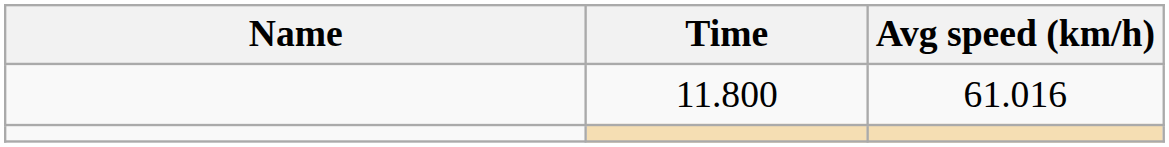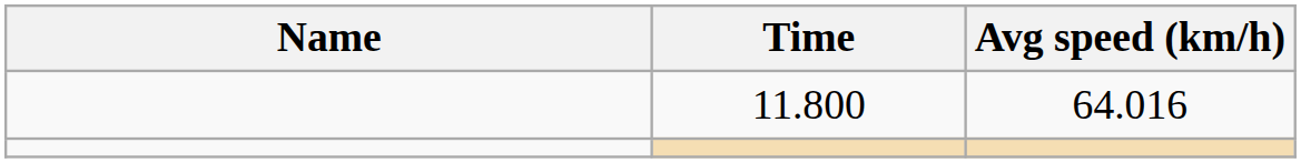11.800 | Avg speed (km/h): 61.016 -> 64.016
